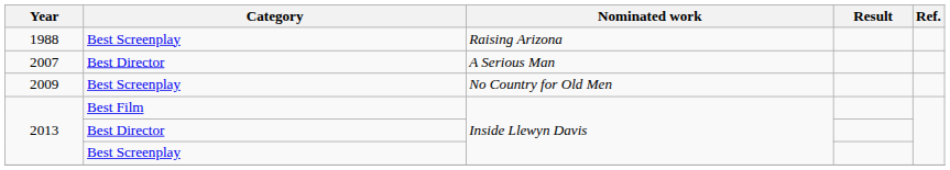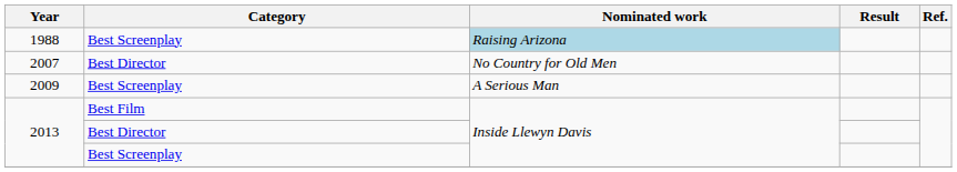1988 | Nominated work: no background -> lightblue background
2007 | Nominated work: A Serious Man -> No Country for Old Men
2009 | Nominated work: No Country for Old Men -> A Serious Man
